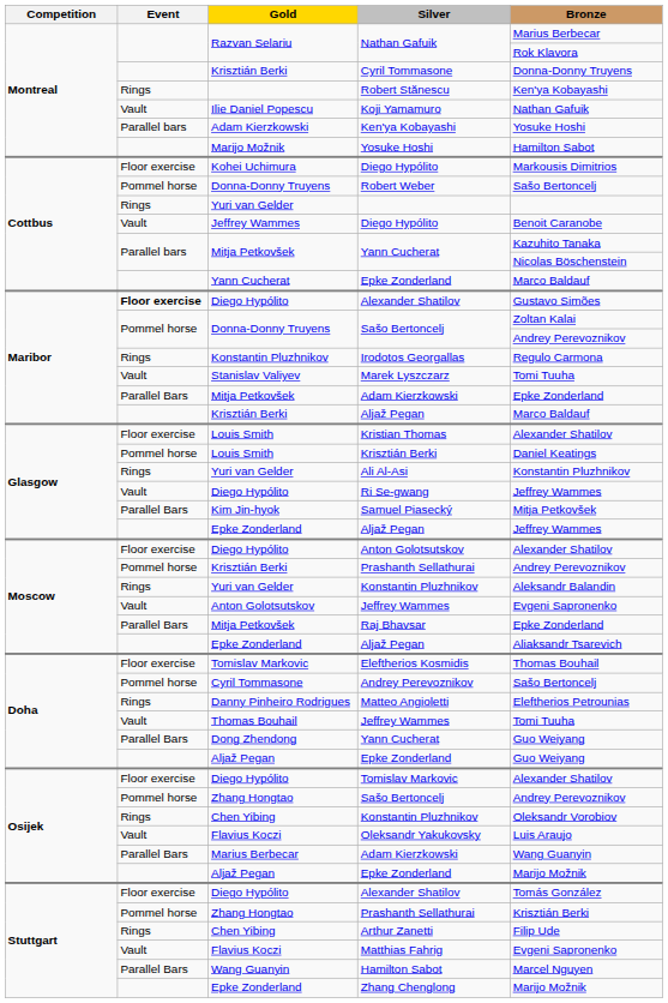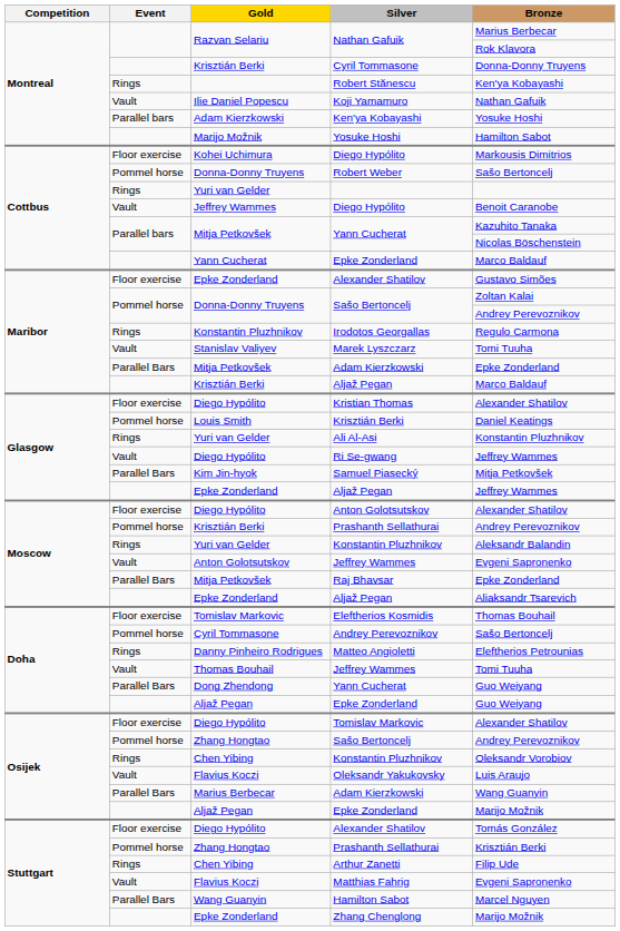Maribor / Alexander Shatilov | Event: bold -> normal
Maribor / Alexander Shatilov | Gold: Diego Hypólito -> Epke Zonderland
Kristian Thomas | Gold: Louis Smith -> Diego Hypólito
